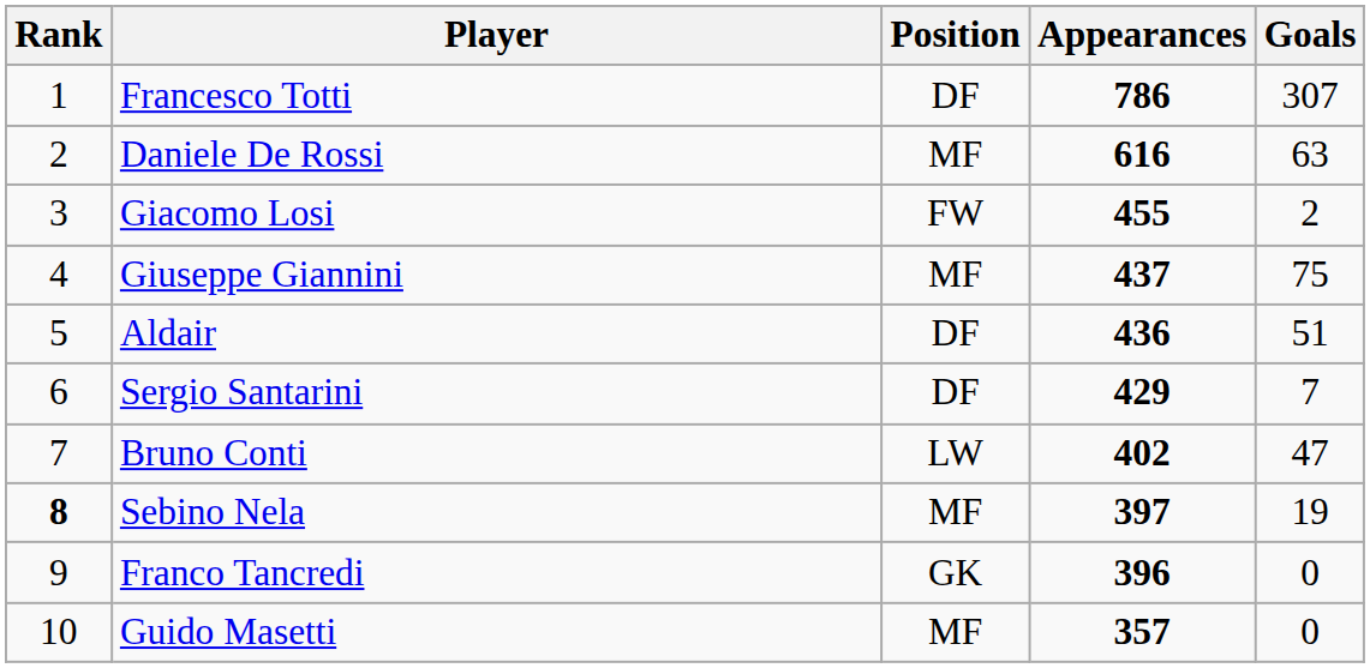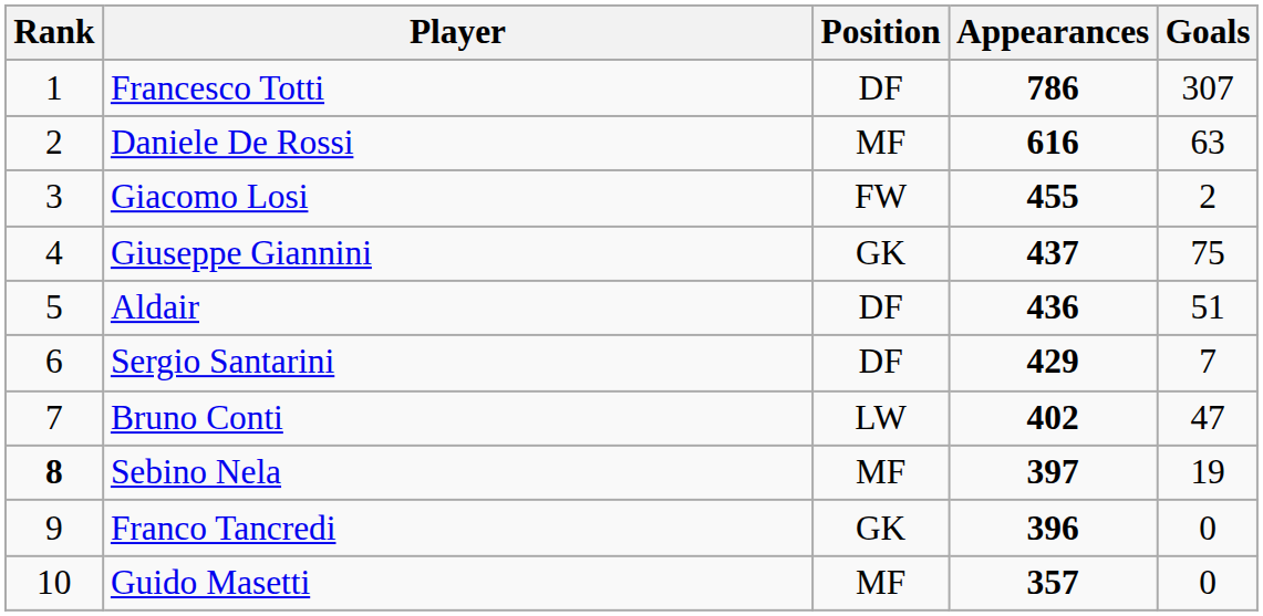Giuseppe Giannini | Position: MF -> GK
